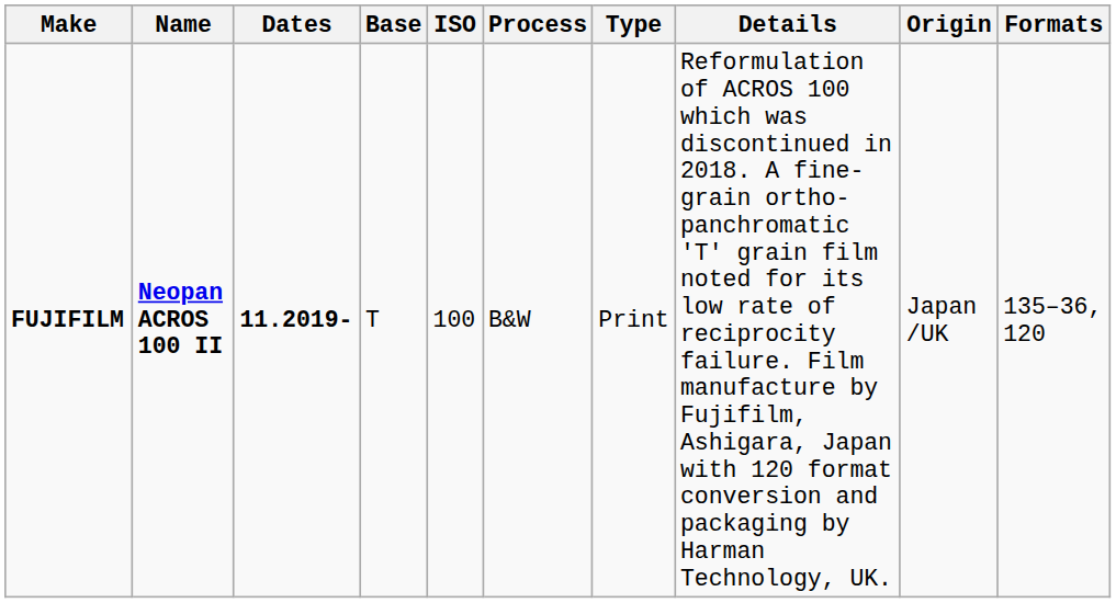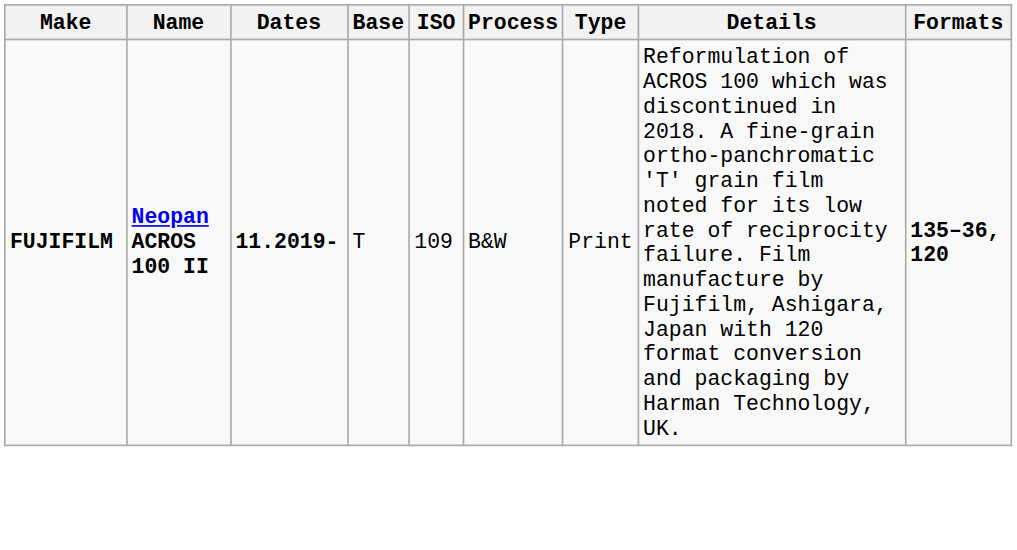- column: Origin | Japan /UK
FUJIFILM | ISO: 100 -> 109
FUJIFILM | Formats: normal -> bold
